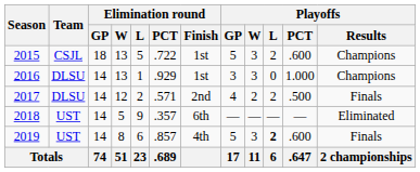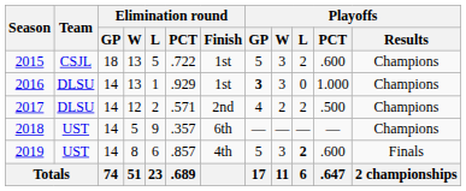2016 | Playoffs / GP: normal -> bold
2017 | Playoffs / Results: Finals -> Champions
2018 | Playoffs / Results: Eliminated -> Champions
